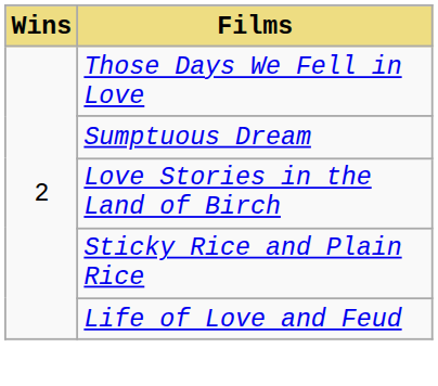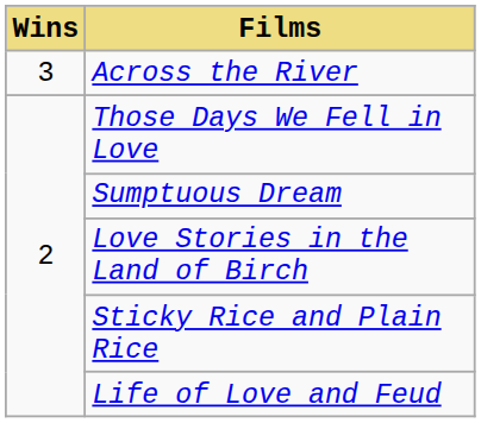+ row: 3 | Across the River
